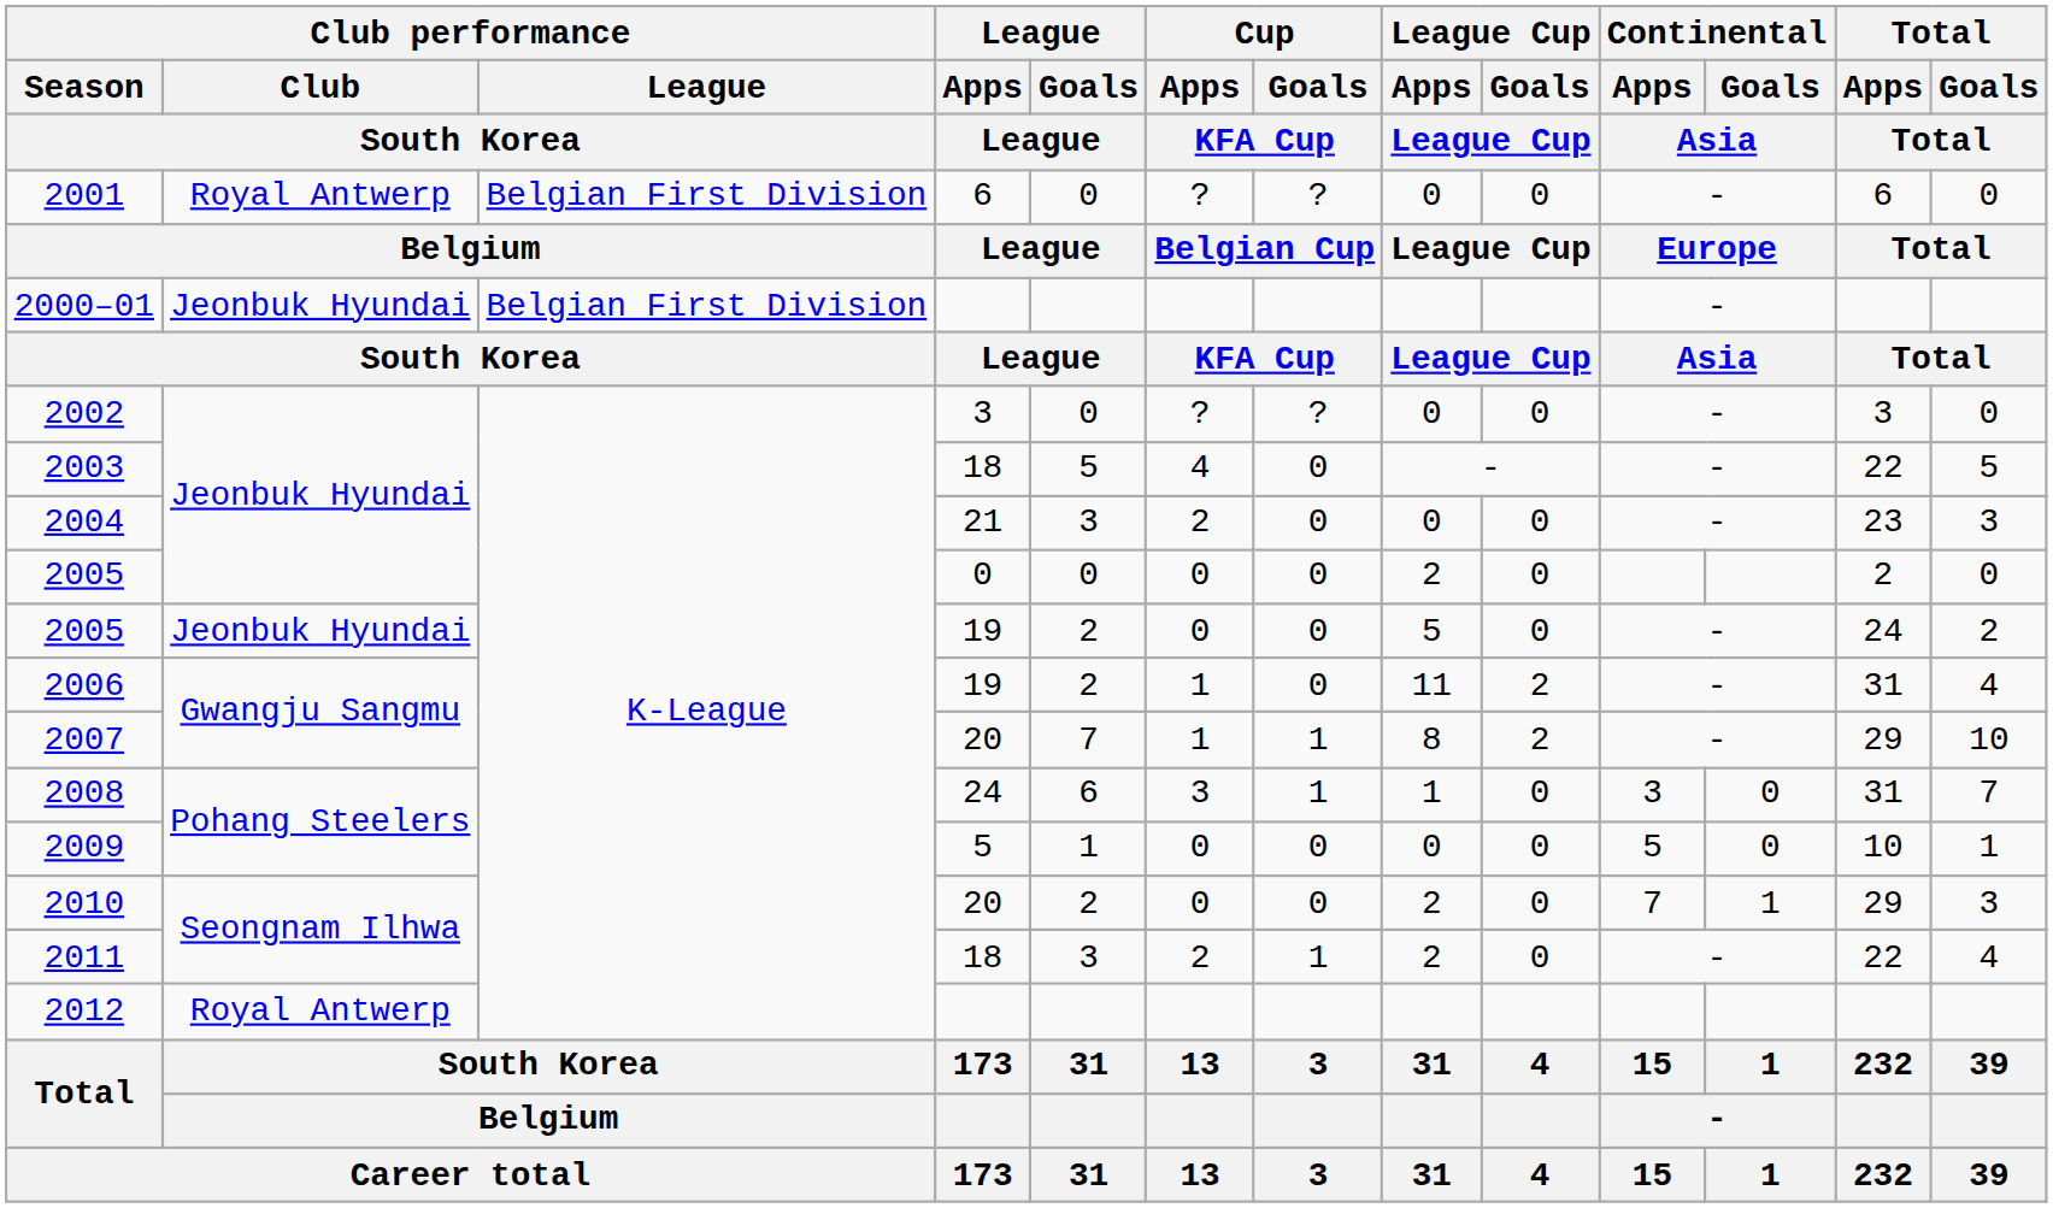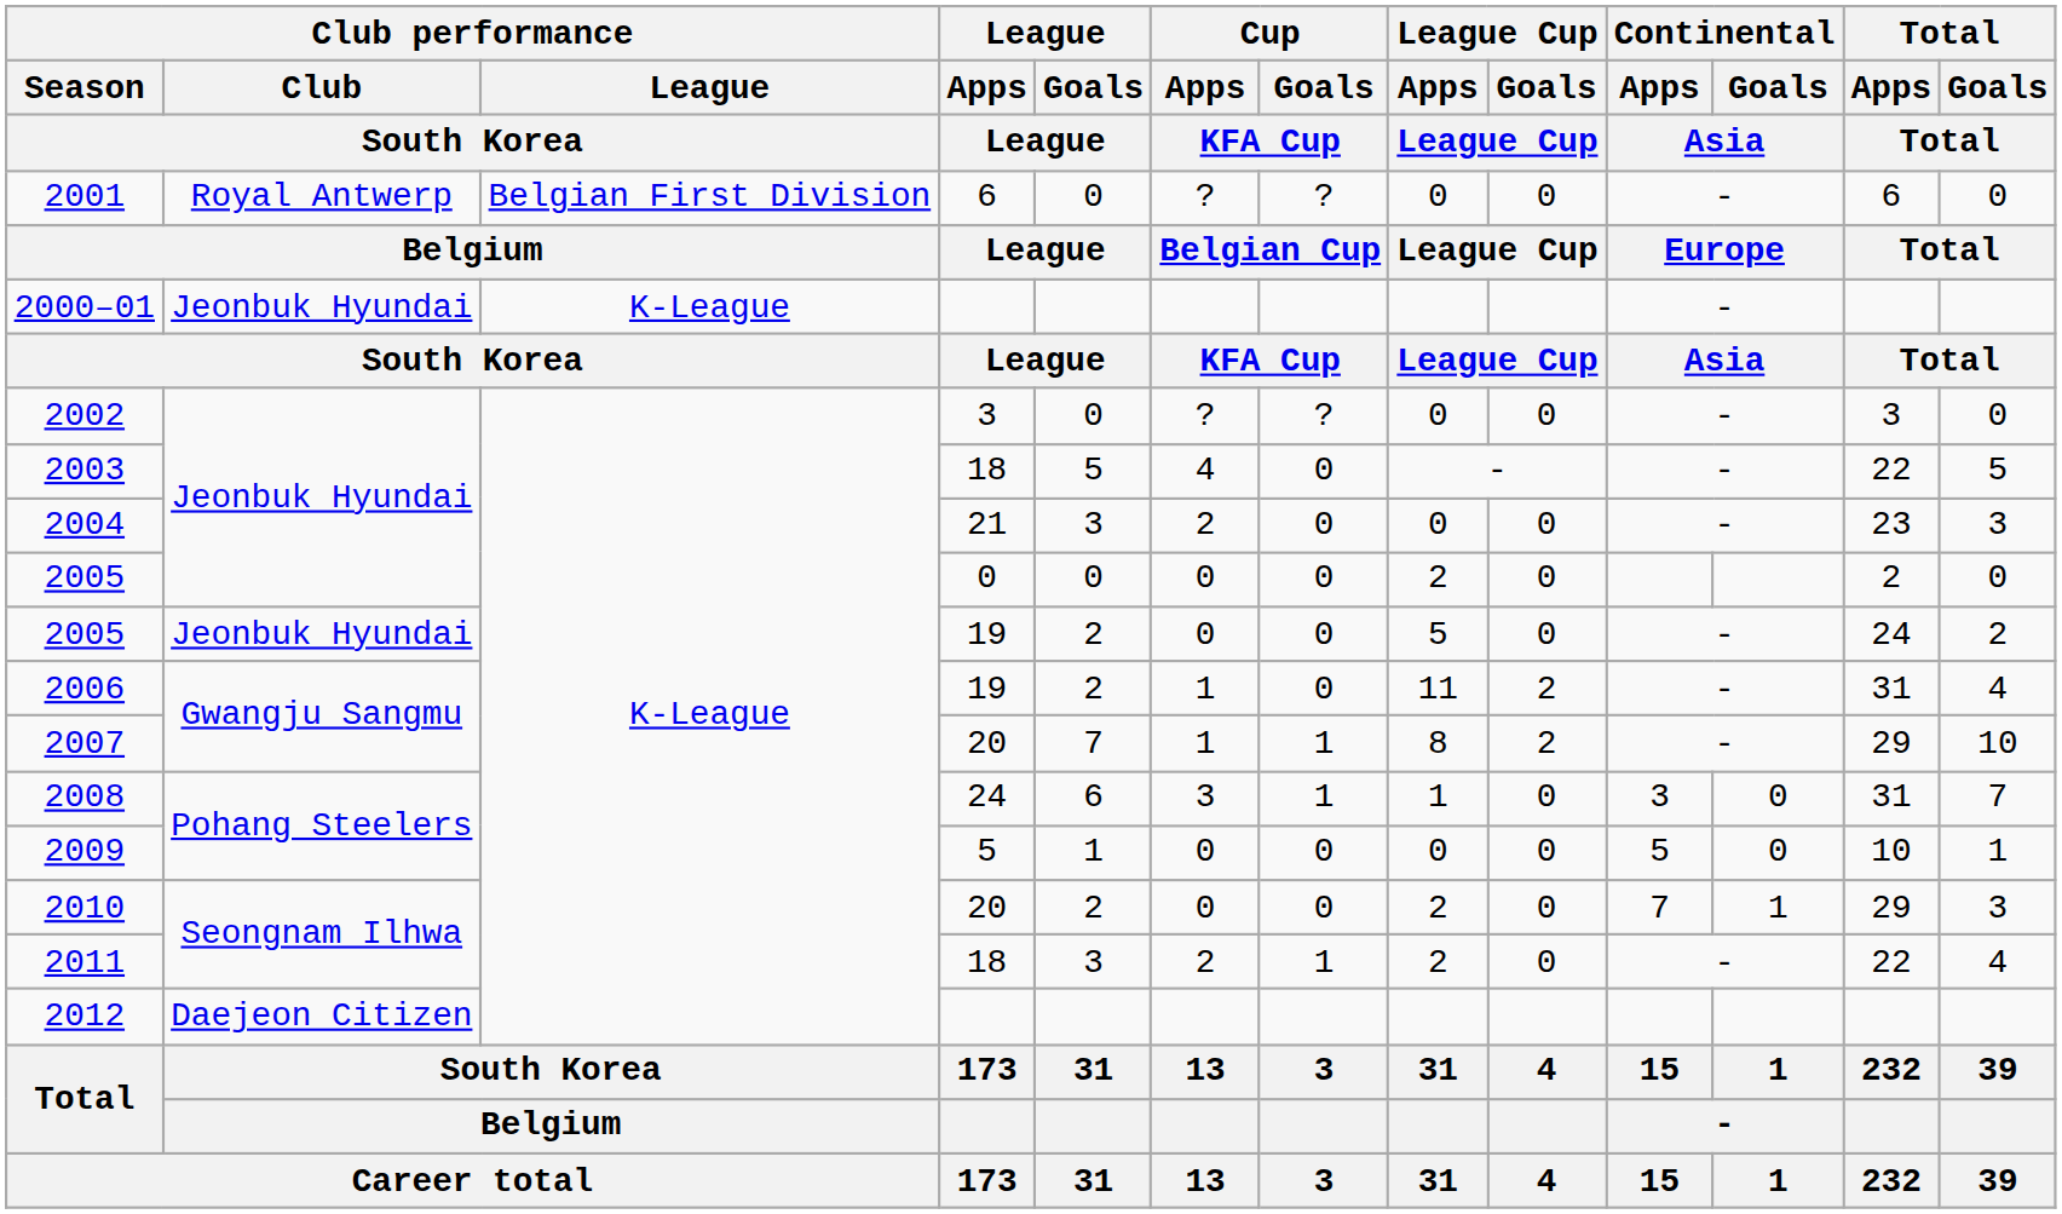2000–01 | Club performance / League / South Korea: Belgian First Division -> K-League
2012 | Club performance / Club / South Korea: Royal Antwerp -> Daejeon Citizen
